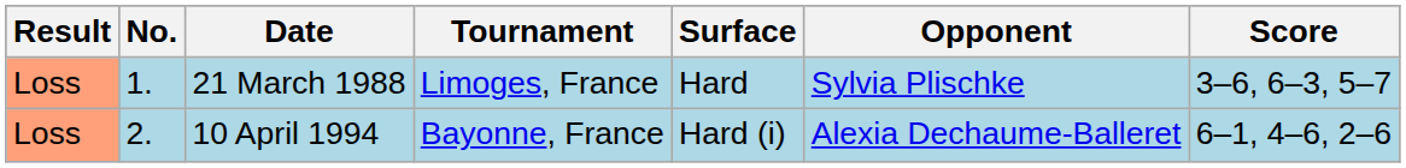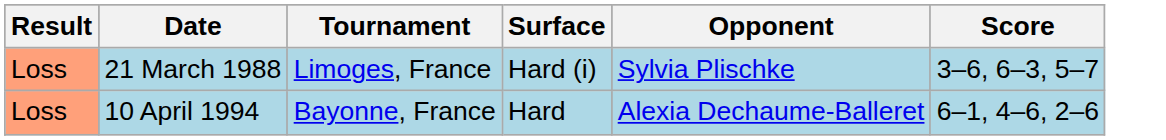- column: No. | 1. | 2.
21 March 1988 | Surface: Hard -> Hard (i)
10 April 1994 | Surface: Hard (i) -> Hard
